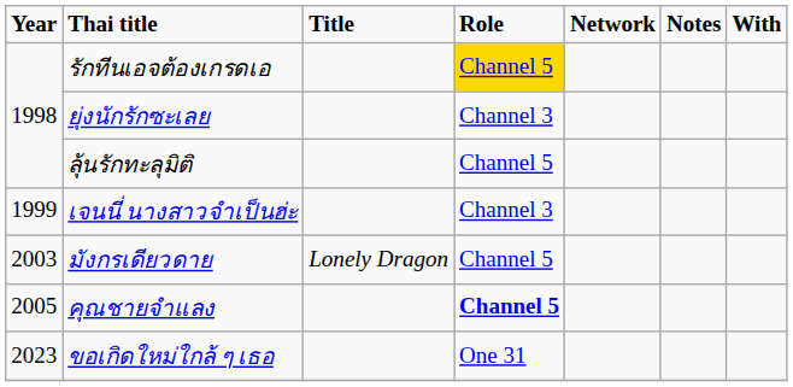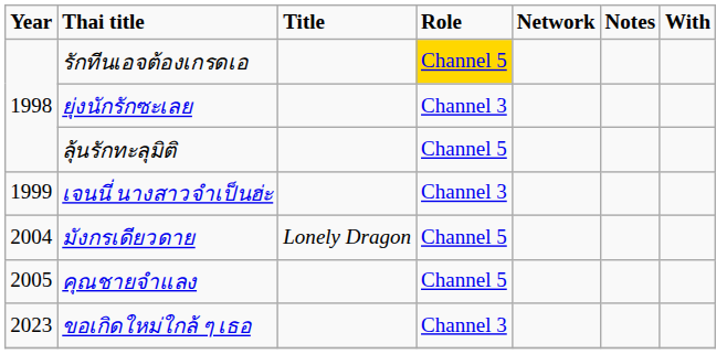มังกรเดียวดาย | Year: 2003 -> 2004
คุณชายจำแลง | Role: bold -> normal
ขอเกิดใหม่ใกล้ ๆ เธอ | Role: One 31 -> Channel 3
